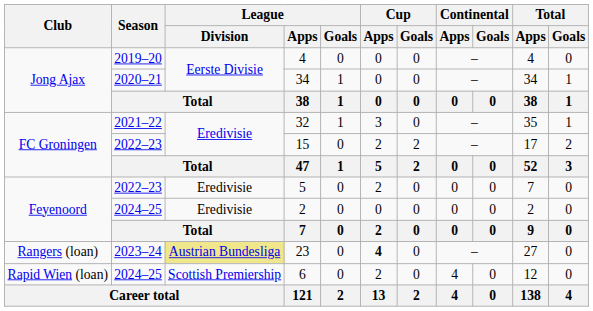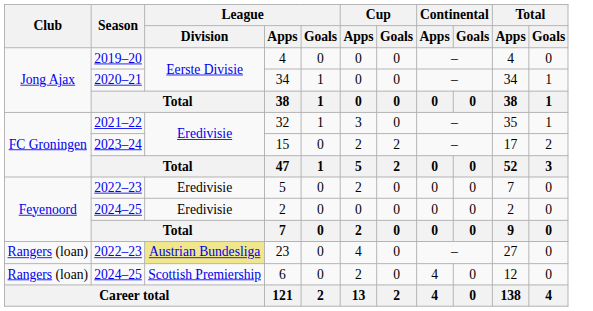15 | Season: 2022–23 -> 2023–24
23 | Season: 2023–24 -> 2022–23
23 | Cup / Apps: bold -> normal
6 | Club: Rapid Wien (loan) -> Rangers (loan)
